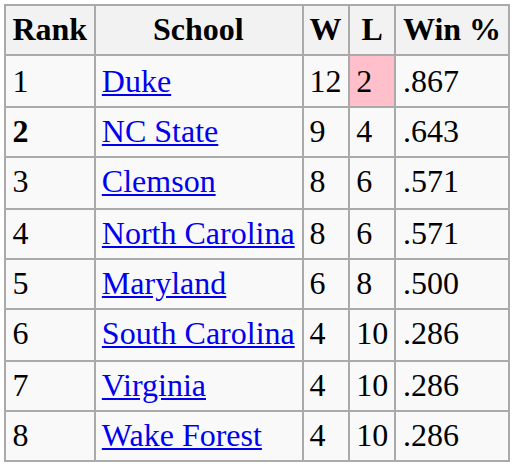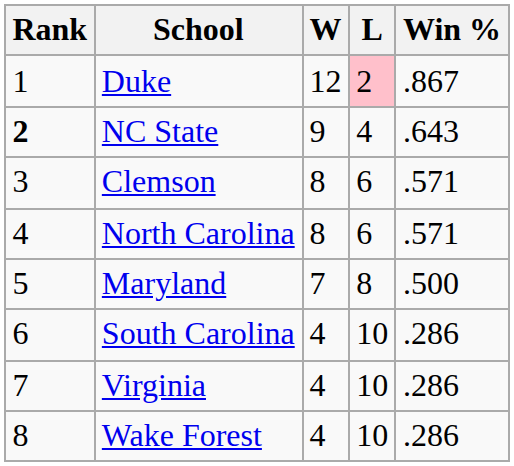Maryland | W: 6 -> 7
